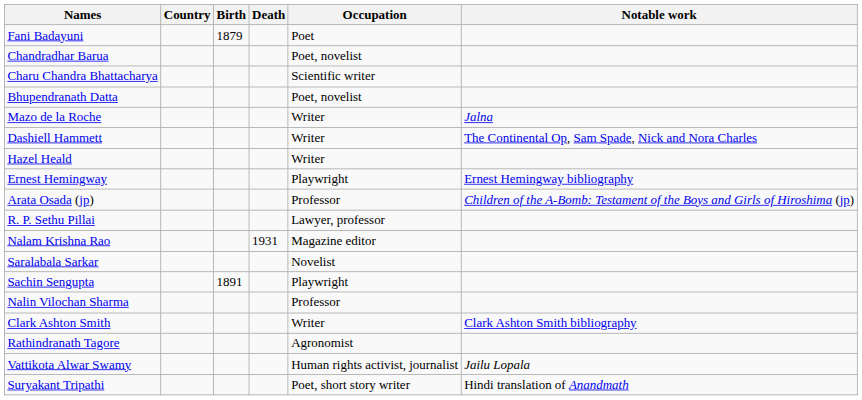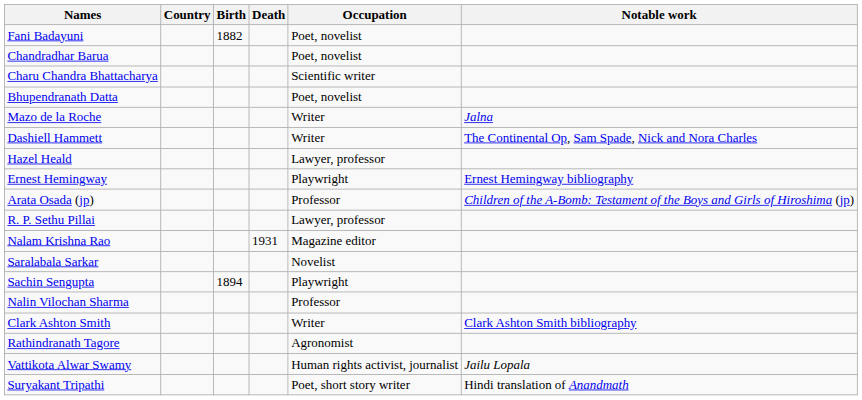Fani Badayuni | Birth: 1879 -> 1882
Fani Badayuni | Occupation: Poet -> Poet, novelist
Hazel Heald | Occupation: Writer -> Lawyer, professor
Sachin Sengupta | Birth: 1891 -> 1894
